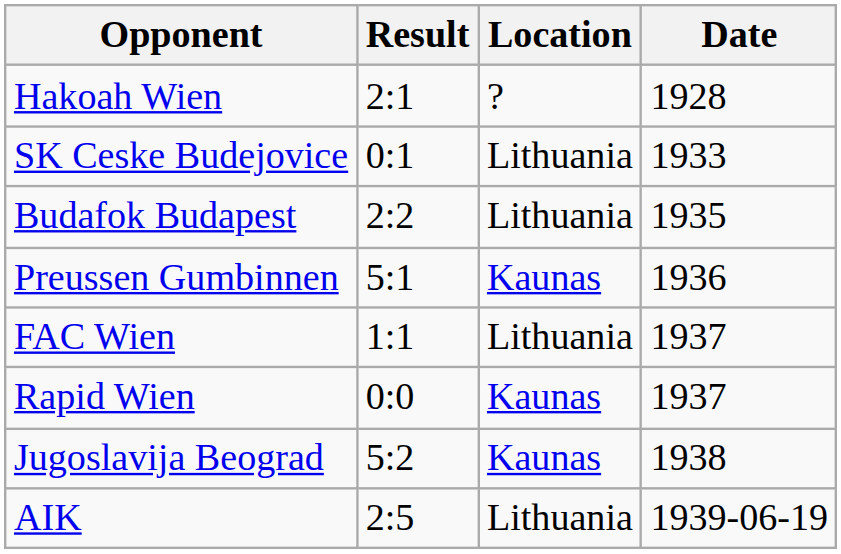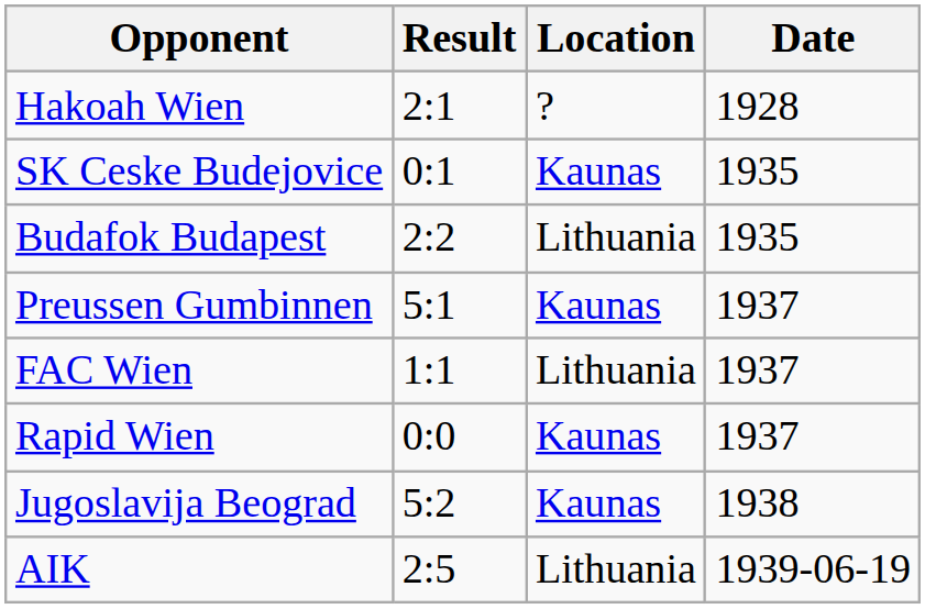SK Ceske Budejovice | Location: Lithuania -> Kaunas
SK Ceske Budejovice | Date: 1933 -> 1935
Preussen Gumbinnen | Date: 1936 -> 1937
